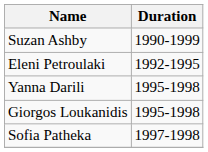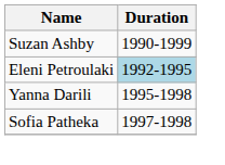Eleni Petroulaki | Duration: no background -> lightblue background
- row: Giorgos Loukanidis | 1995-1998
